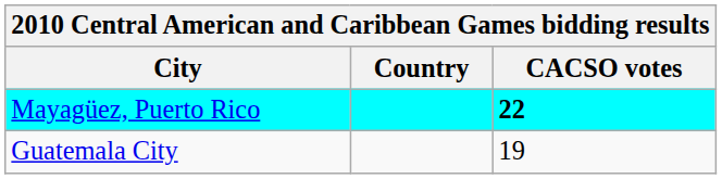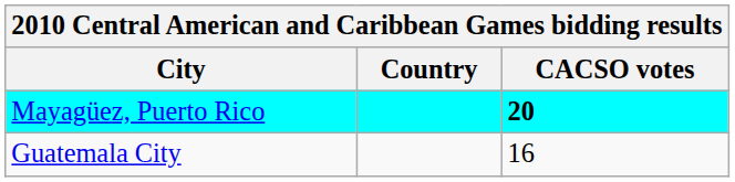Mayagüez, Puerto Rico | CACSO votes: 22 -> 20
Guatemala City | CACSO votes: 19 -> 16
